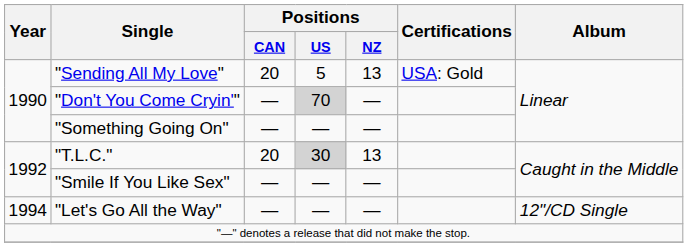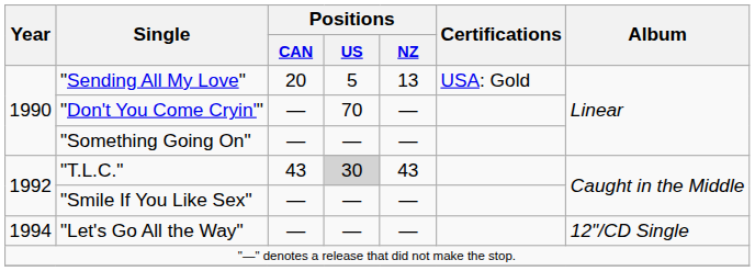"Don't You Come Cryin'" | Positions / US: lightgrey background -> no background
"T.L.C." | Positions / CAN: 20 -> 43
"T.L.C." | Positions / NZ: 13 -> 43
